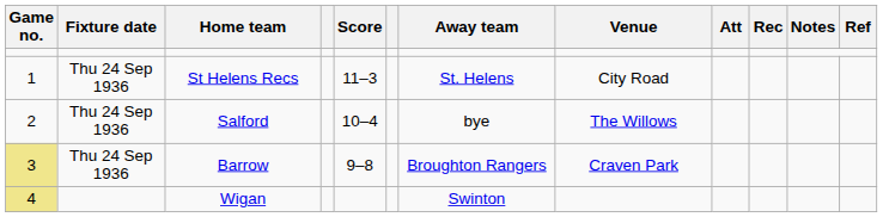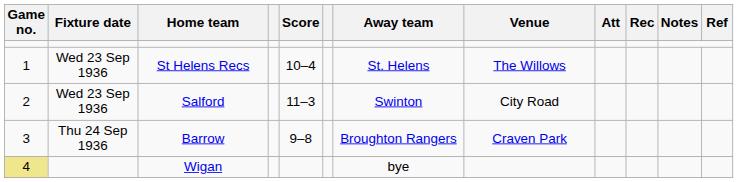St Helens Recs | Fixture date: Thu 24 Sep 1936 -> Wed 23 Sep 1936
St Helens Recs | Score: 11–3 -> 10–4
St Helens Recs | Venue: City Road -> The Willows
Salford | Fixture date: Thu 24 Sep 1936 -> Wed 23 Sep 1936
Salford | Score: 10–4 -> 11–3
Salford | Away team: bye -> Swinton
Salford | Venue: The Willows -> City Road
Barrow | Game no.: khaki background -> no background
Wigan | Away team: Swinton -> bye
